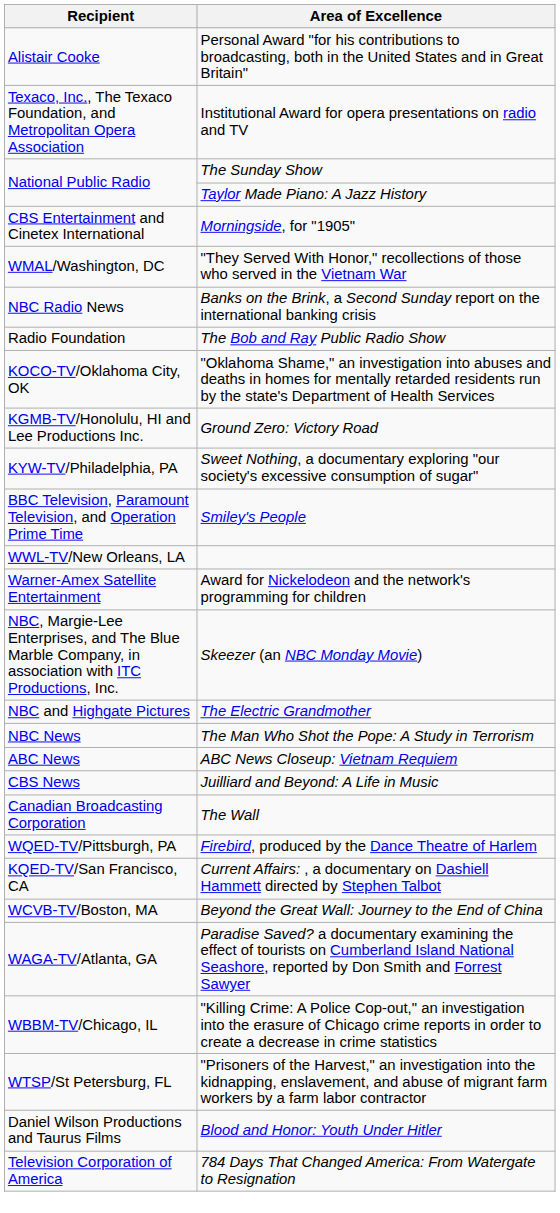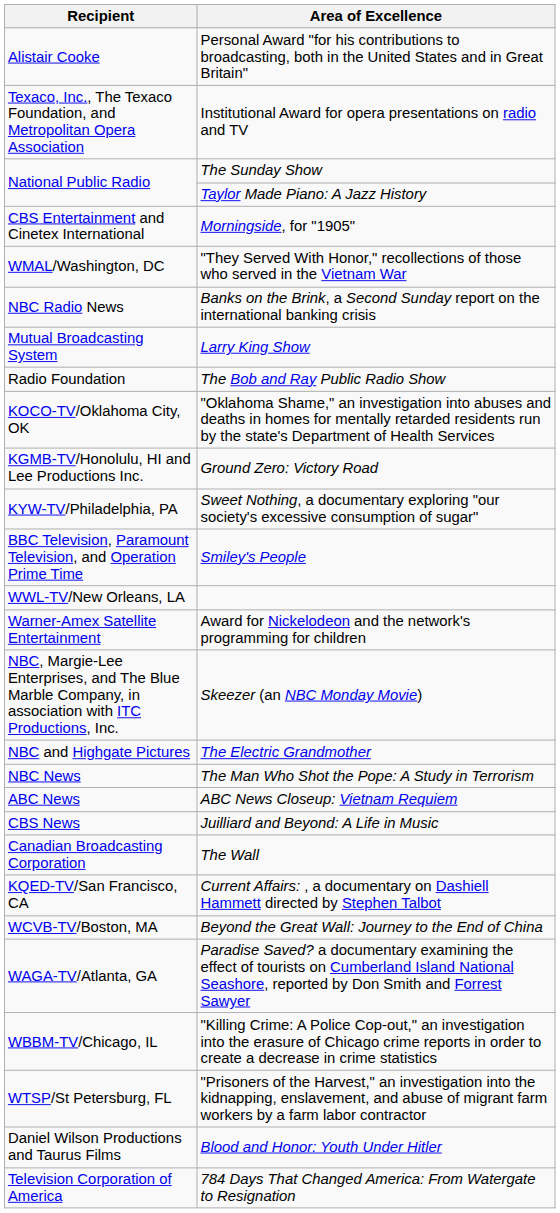+ row: Mutual Broadcasting System | Larry King Show
- row: WQED-TV/Pittsburgh, PA | Firebird, produced by the Dance Theatre of Harlem
